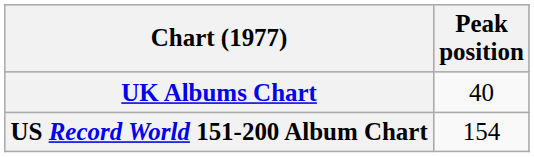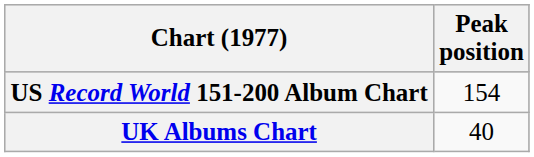rows swapped: UK Albums Chart <-> US Record World 151-200 Album Chart
